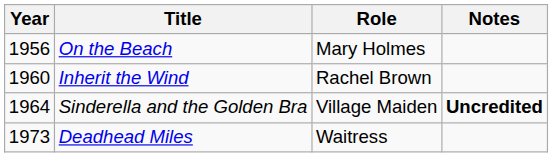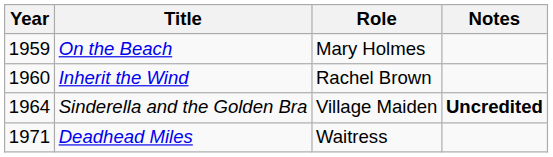On the Beach | Year: 1956 -> 1959
Deadhead Miles | Year: 1973 -> 1971
